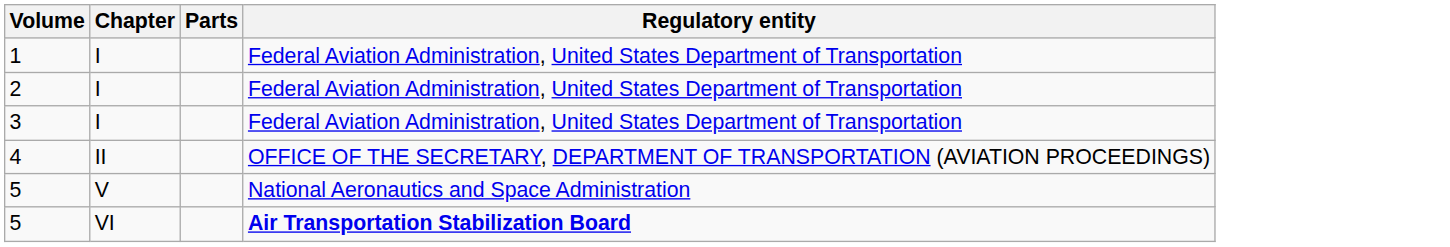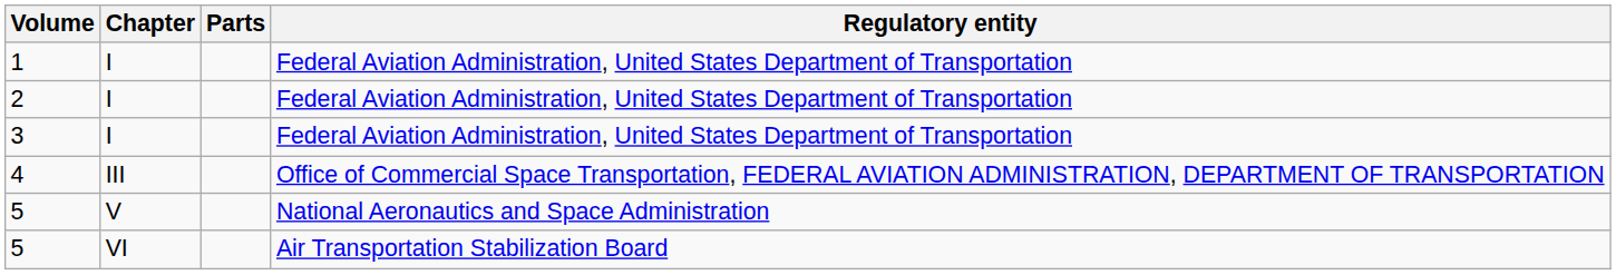- row: 4 | II | OFFICE OF THE SECRETARY, DEPARTMENT OF TRANSPORTATION (AVIATION PROCEEDINGS)
+ row: 4 | III | Office of Commercial Space Transportation, FEDERAL AVIATION ADMINISTRATION, DEPARTMENT OF TRANSPORTATION
5 / VI | Regulatory entity: bold -> normal
